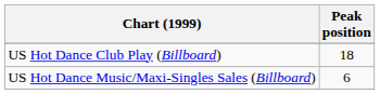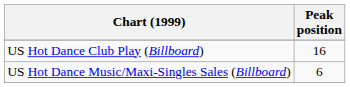US Hot Dance Club Play (Billboard) | Peak position: 18 -> 16
